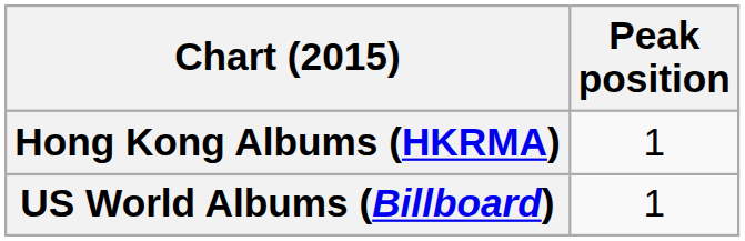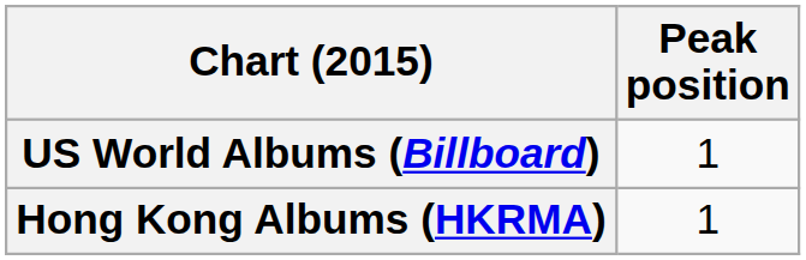rows swapped: Hong Kong Albums (HKRMA) <-> US World Albums (Billboard)
